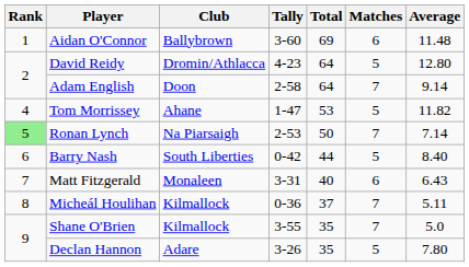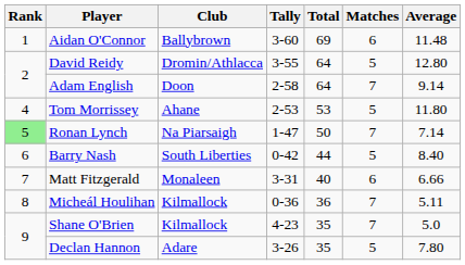David Reidy | Tally: 4-23 -> 3-55
Tom Morrissey | Tally: 1-47 -> 2-53
Tom Morrissey | Average: 11.82 -> 11.80
Ronan Lynch | Tally: 2-53 -> 1-47
Matt Fitzgerald | Average: 6.43 -> 6.66
Micheál Houlihan | Total: 37 -> 36
Shane O'Brien | Tally: 3-55 -> 4-23
